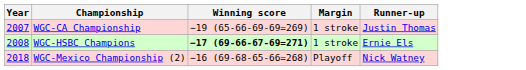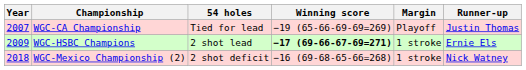+ column: 54 holes | Tied for lead | 2 shot lead | 2 shot deficit
WGC-CA Championship | Margin: 1 stroke -> Playoff
WGC-HSBC Champions | Year: 2008 -> 2009
WGC-Mexico Championship (2) | Margin: Playoff -> 1 stroke
